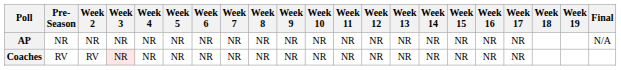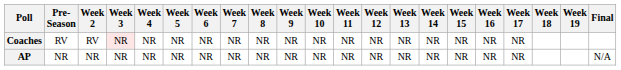rows swapped: AP <-> Coaches
